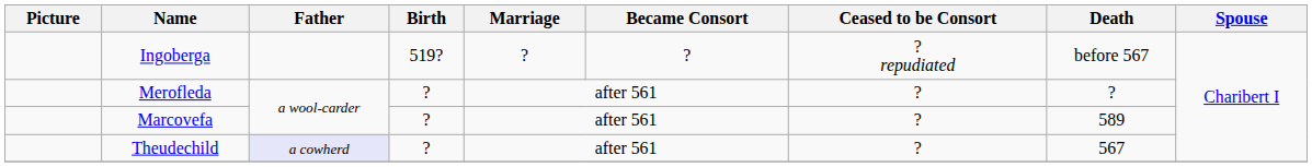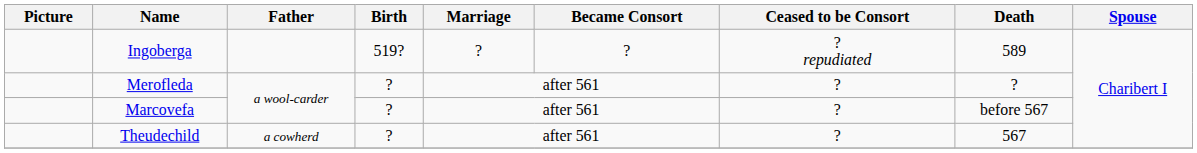Ingoberga | Death: before 567 -> 589
Marcovefa | Death: 589 -> before 567
Theudechild | Father: lavender background -> no background
